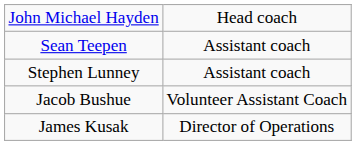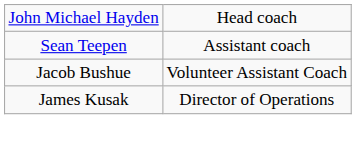- row: Stephen Lunney | Assistant coach
